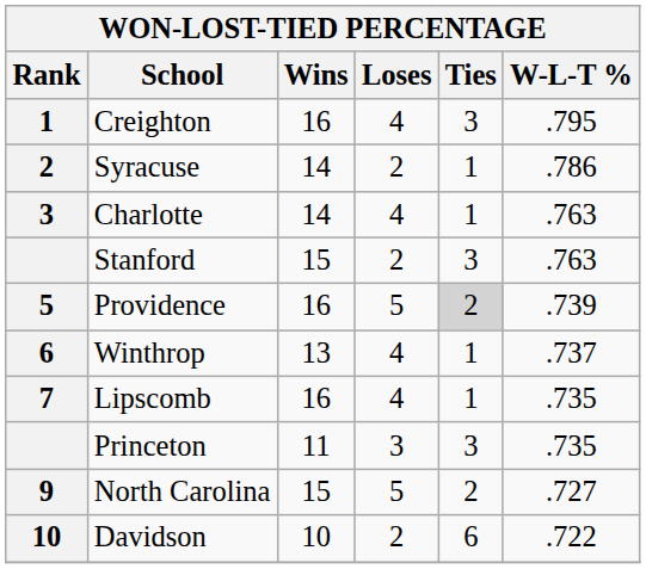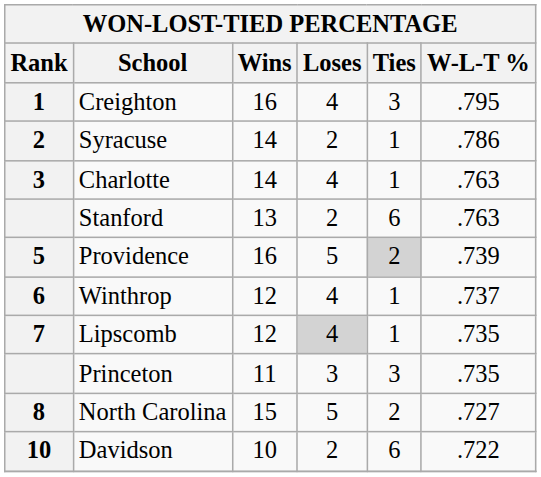Stanford | Wins: 15 -> 13
Stanford | Ties: 3 -> 6
Winthrop | Wins: 13 -> 12
Lipscomb | Wins: 16 -> 12
Lipscomb | Loses: no background -> lightgrey background
North Carolina | Rank: 9 -> 8
